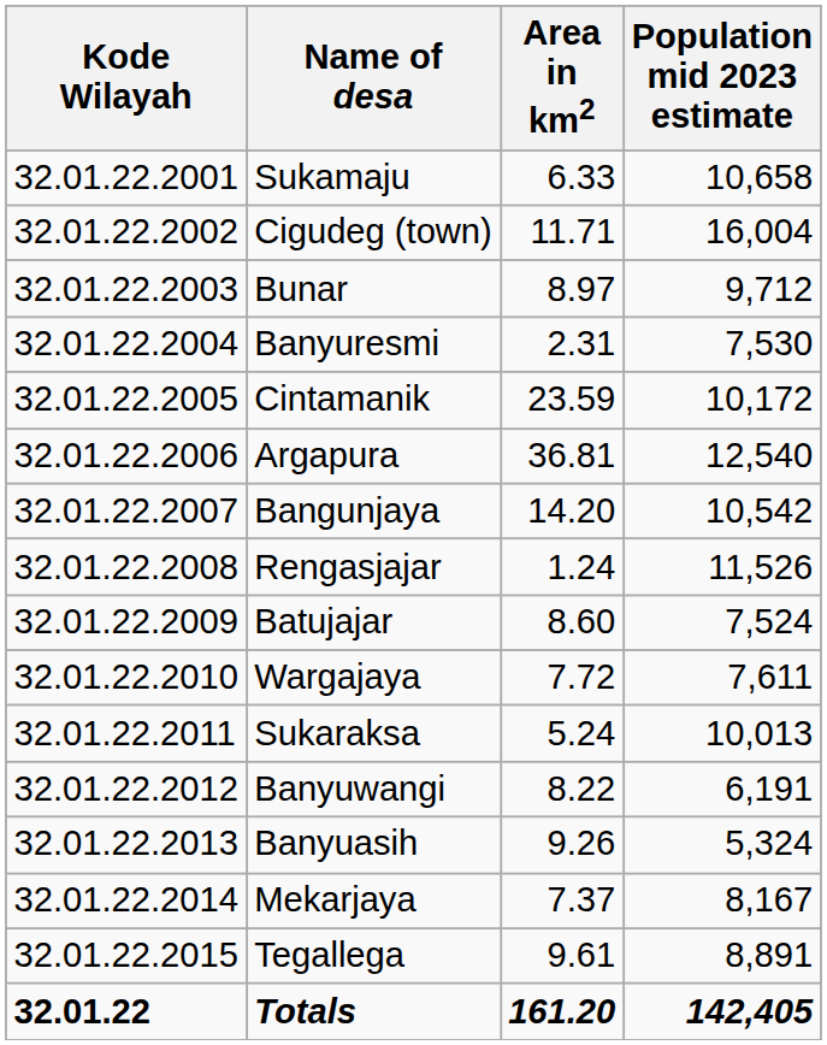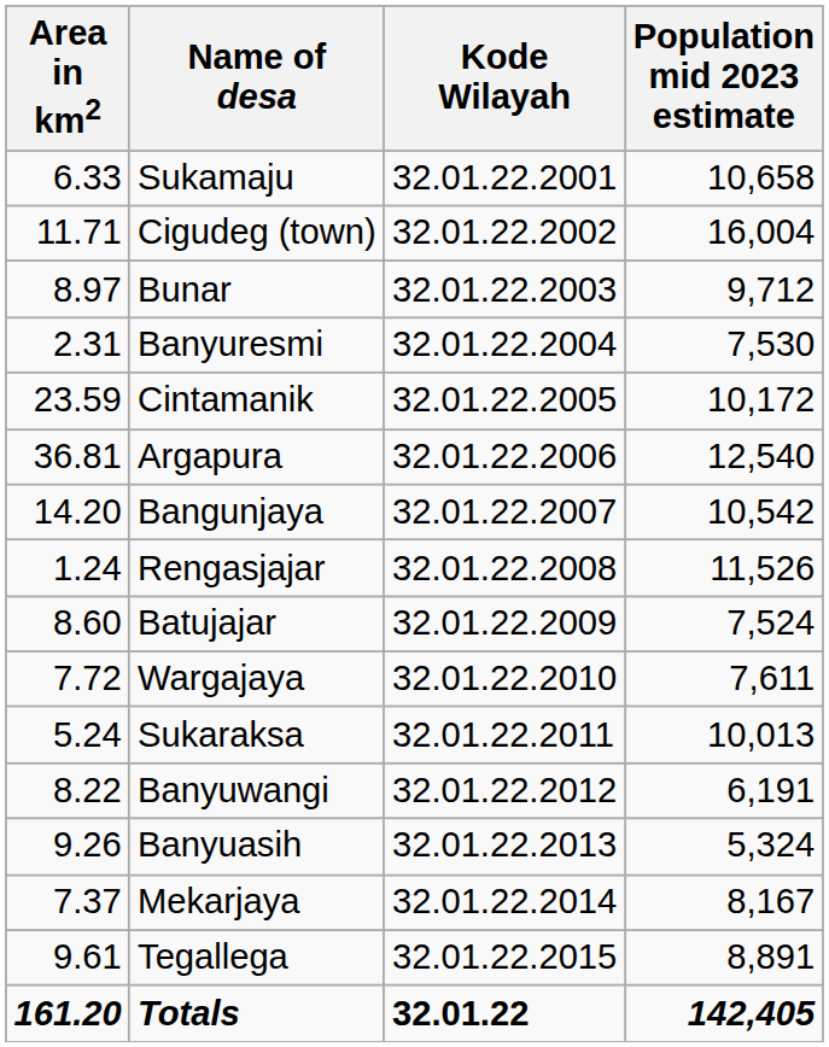columns swapped: Kode Wilayah <-> Area in km2
